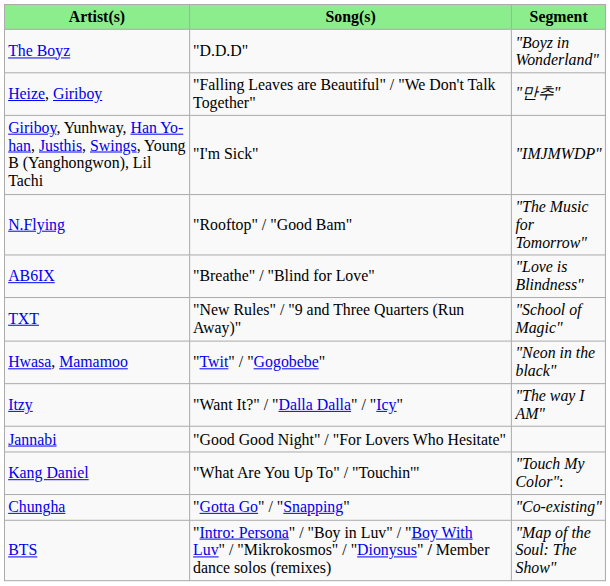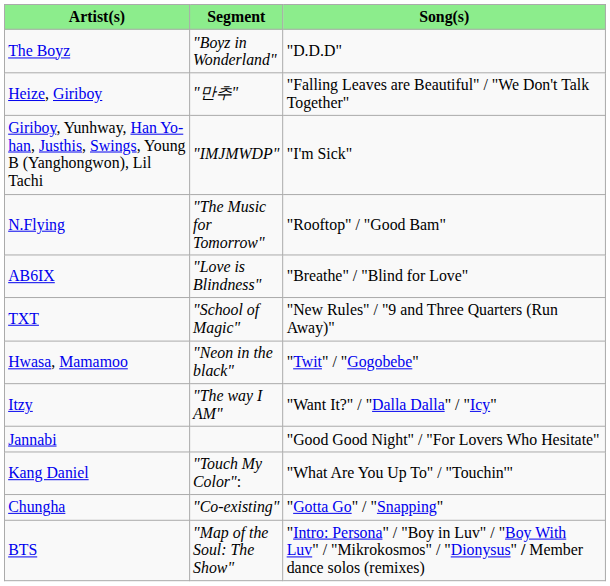columns swapped: Song(s) <-> Segment
